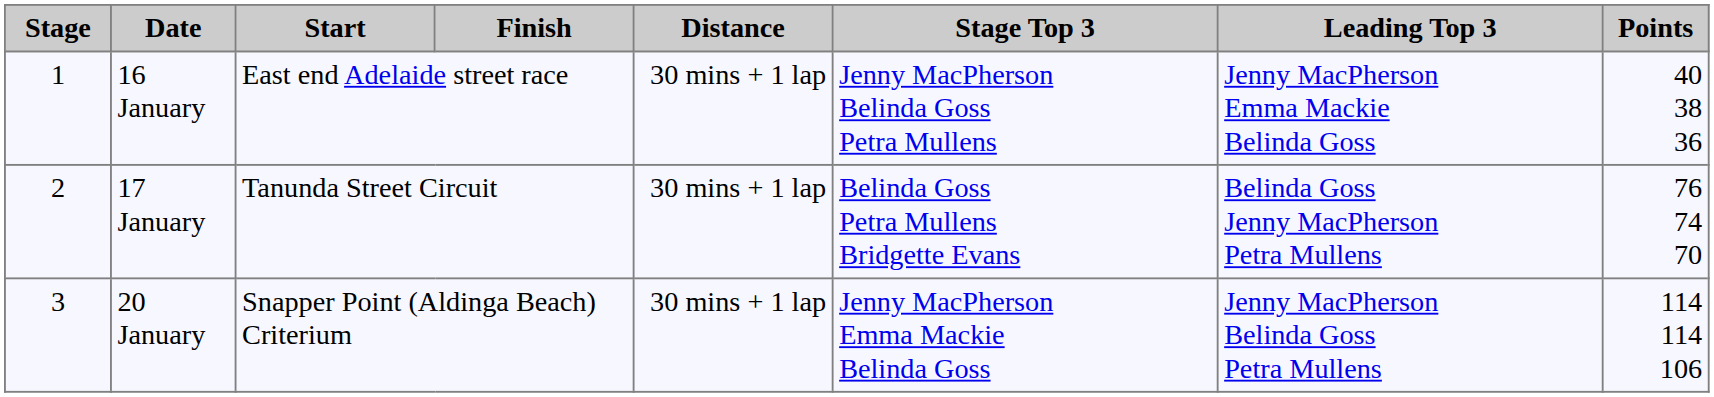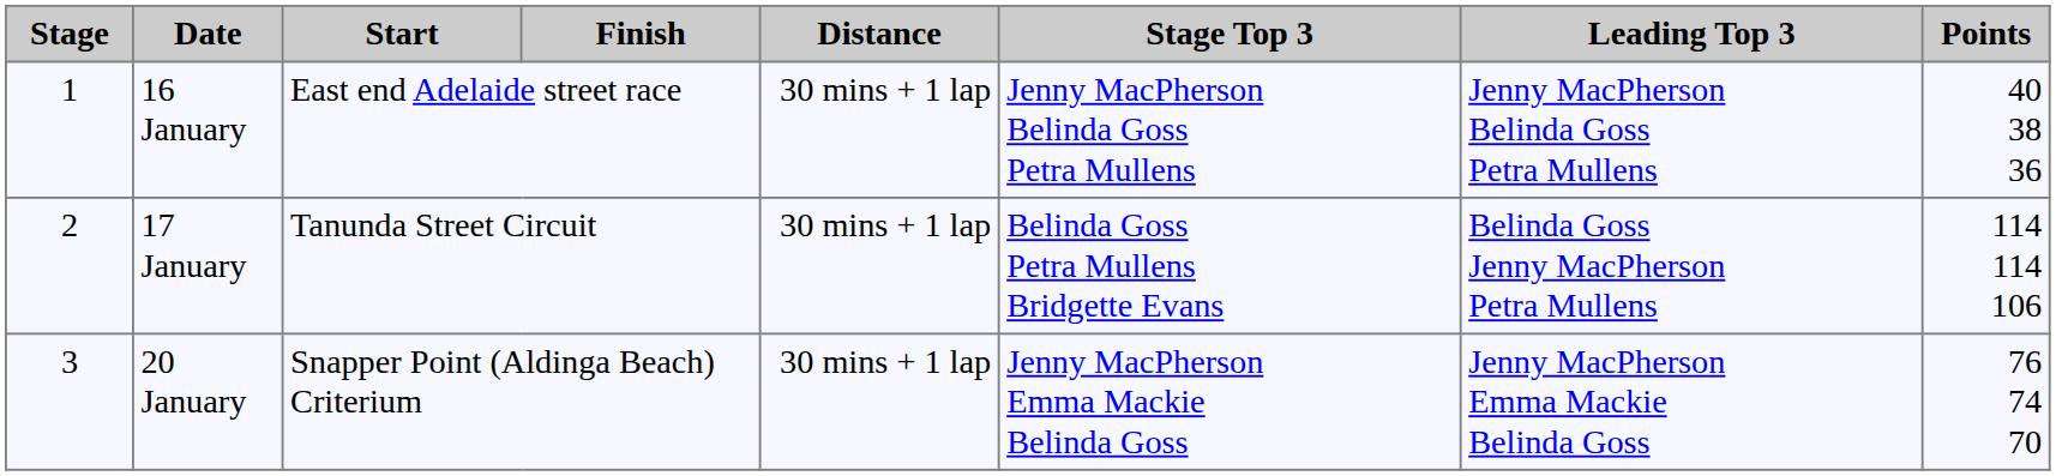16 January | Leading Top 3: Jenny MacPherson Emma Mackie Belinda Goss -> Jenny MacPherson Belinda Goss Petra Mullens
17 January | Points: 76 74 70 -> 114 114 106
20 January | Leading Top 3: Jenny MacPherson Belinda Goss Petra Mullens -> Jenny MacPherson Emma Mackie Belinda Goss
20 January | Points: 114 114 106 -> 76 74 70
